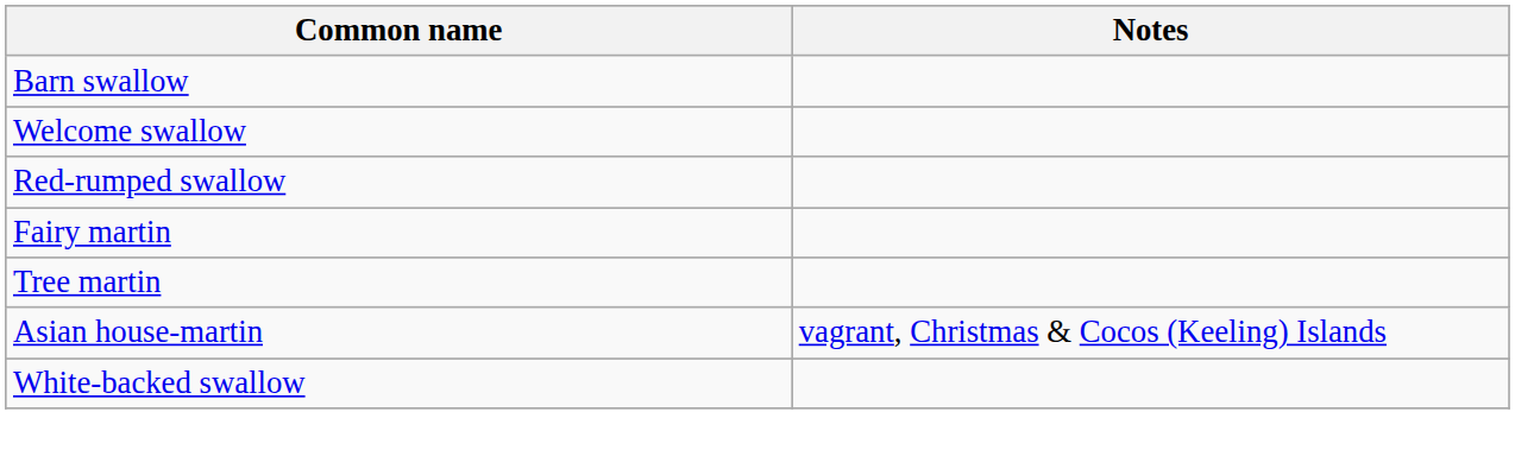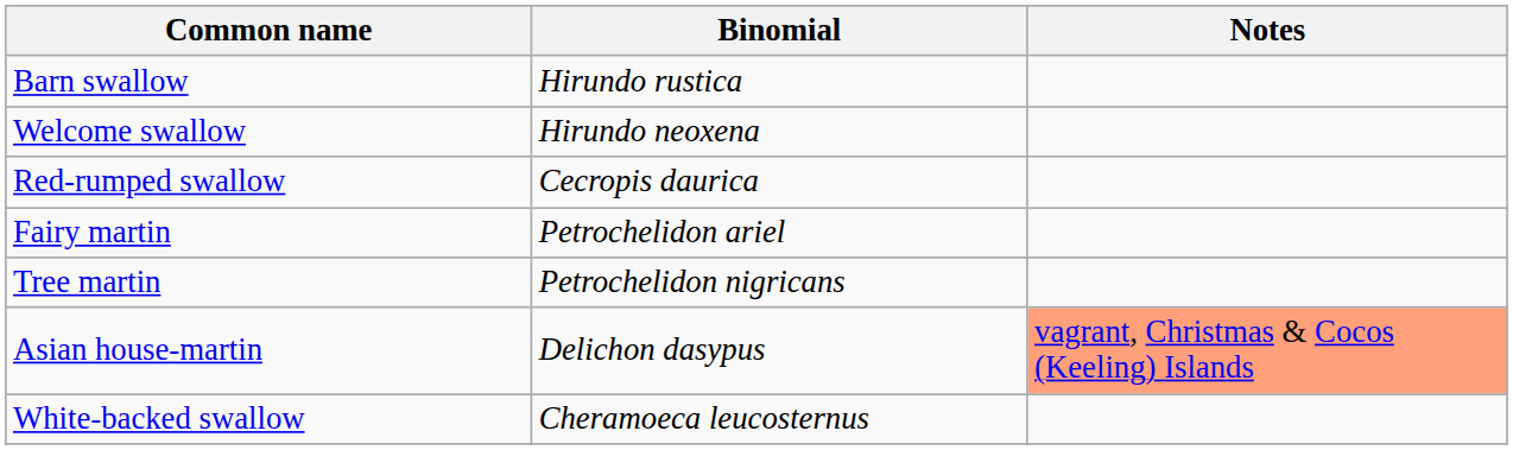+ column: Binomial | Hirundo rustica | Hirundo neoxena | Cecropis daurica | Petrochelidon ariel | Petrochelidon nigricans | Delichon dasypus | Cheramoeca leucosternus
Asian house-martin | Notes: no background -> lightsalmon background
